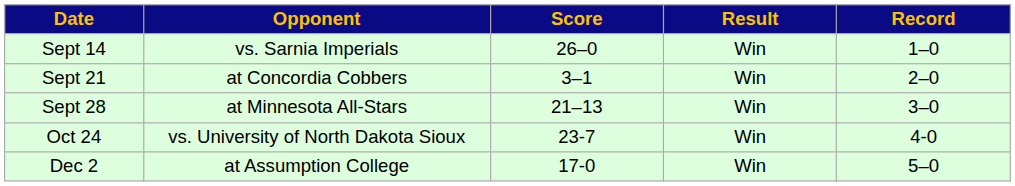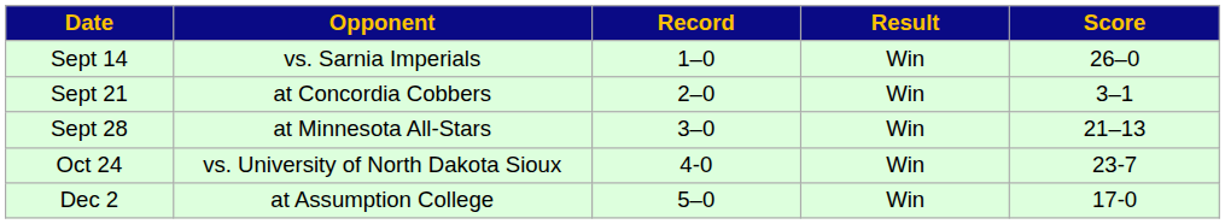columns swapped: Score <-> Record
